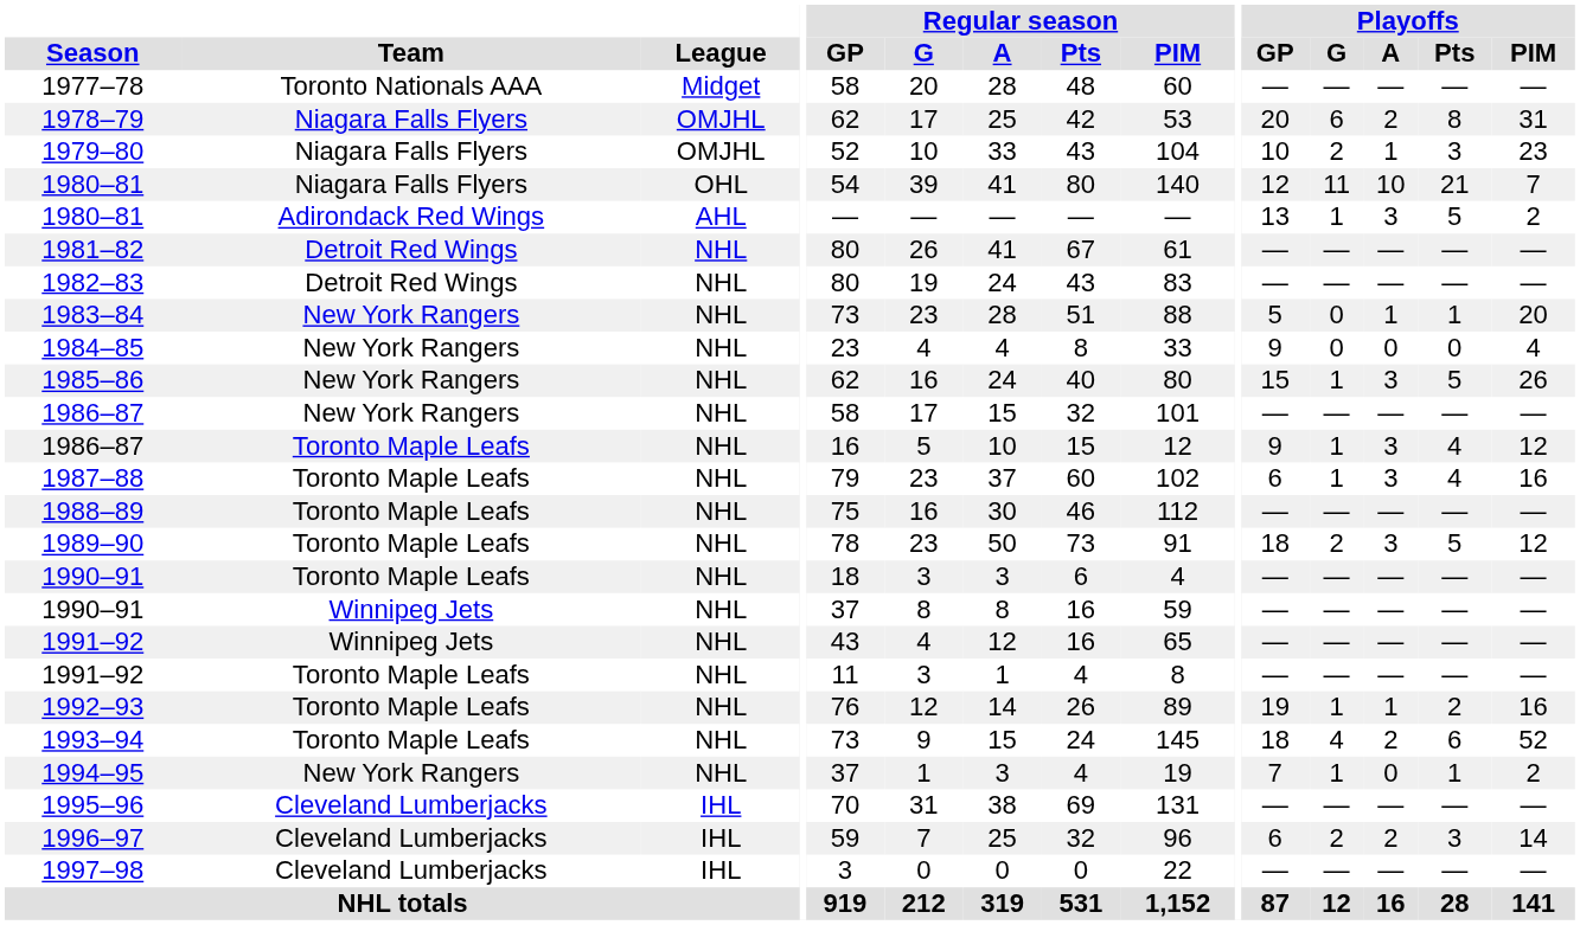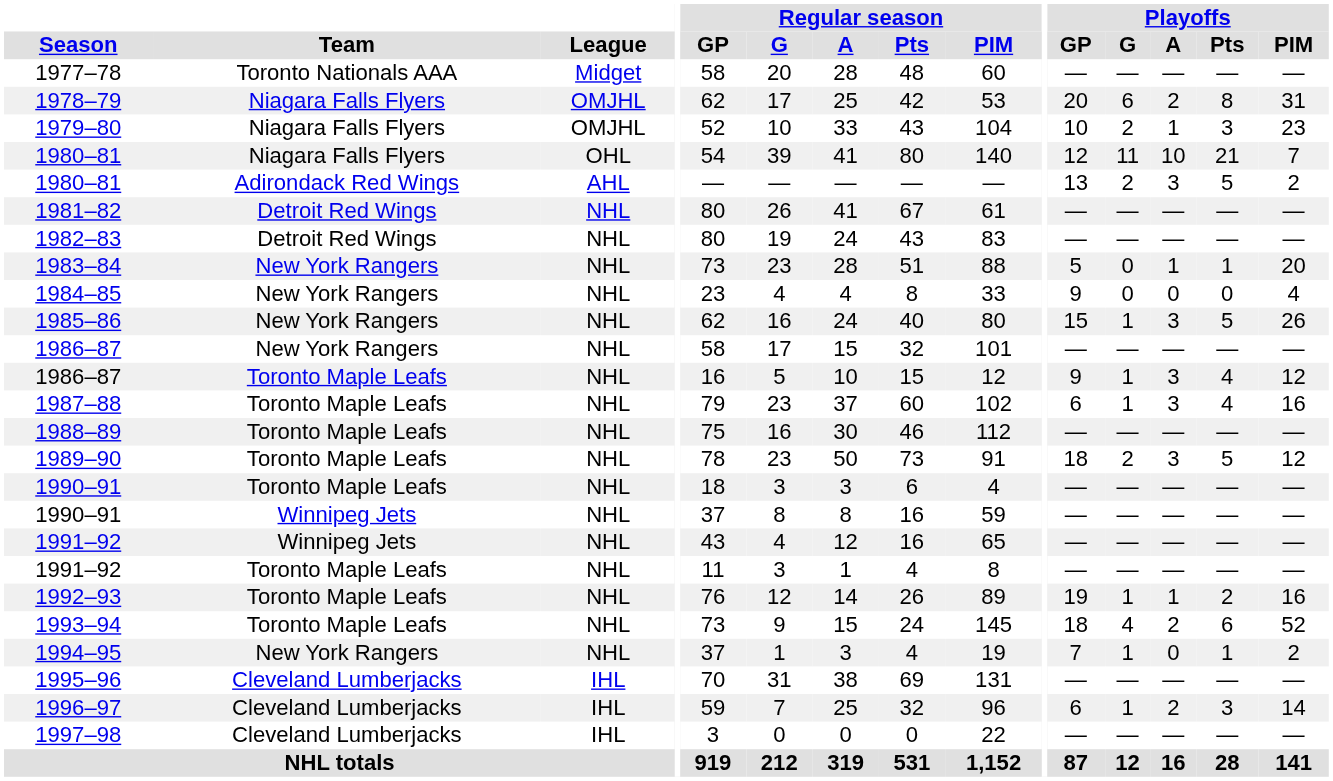1980–81 / Adirondack Red Wings | Playoffs / G: 1 -> 2
1996–97 | Playoffs / G: 2 -> 1
